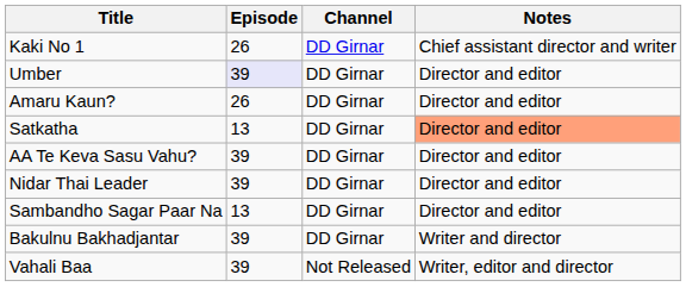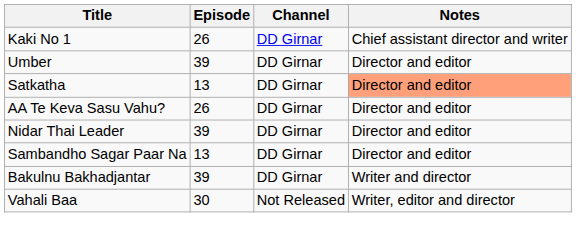Umber | Episode: lavender background -> no background
- row: Amaru Kaun? | 26 | DD Girnar | Director and editor
AA Te Keva Sasu Vahu? | Episode: 39 -> 26
Vahali Baa | Episode: 39 -> 30
